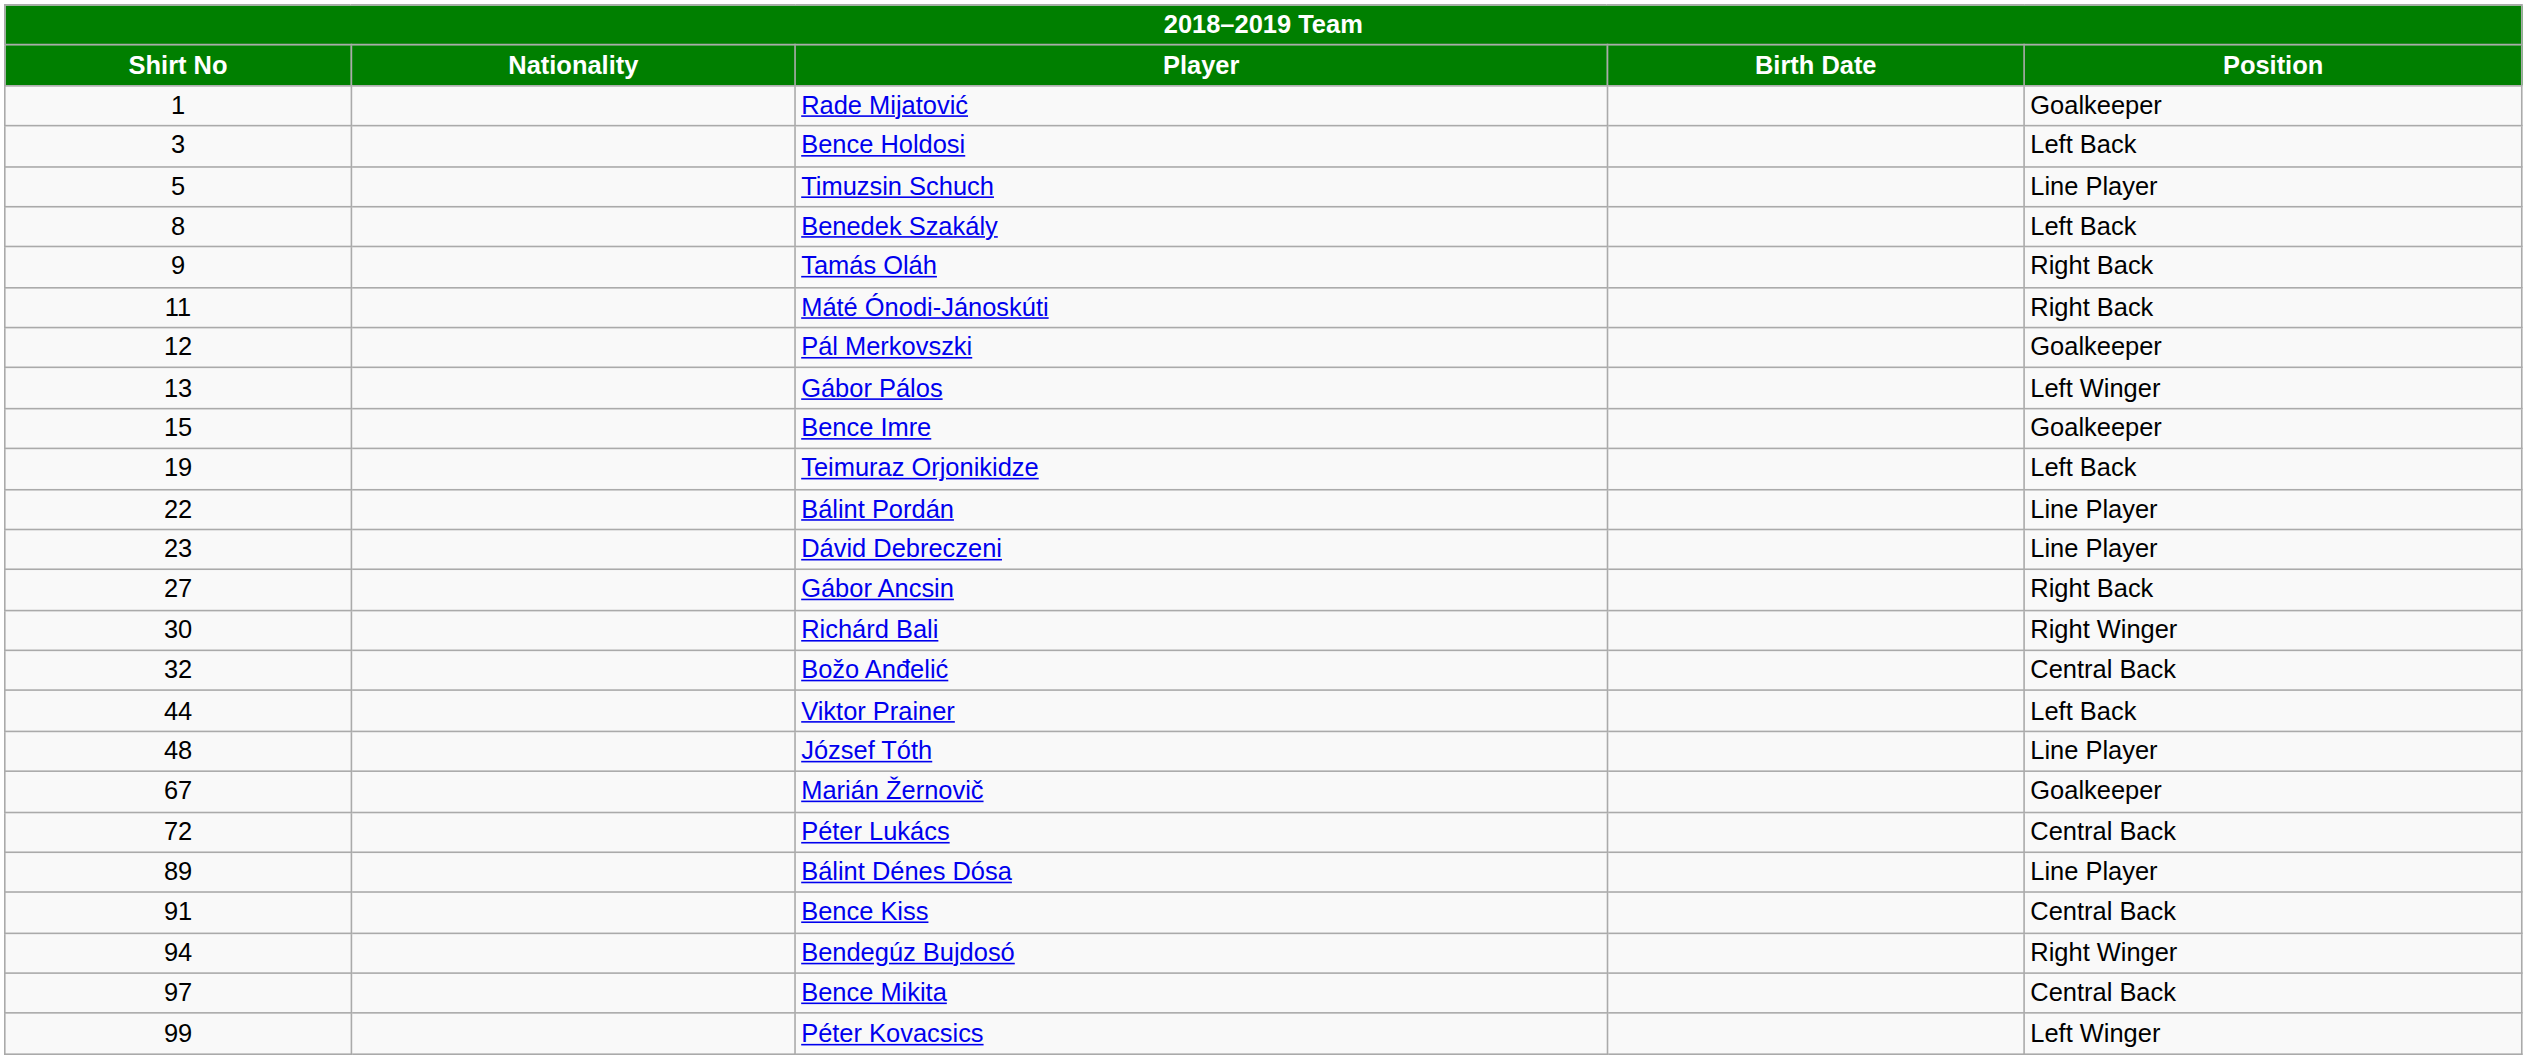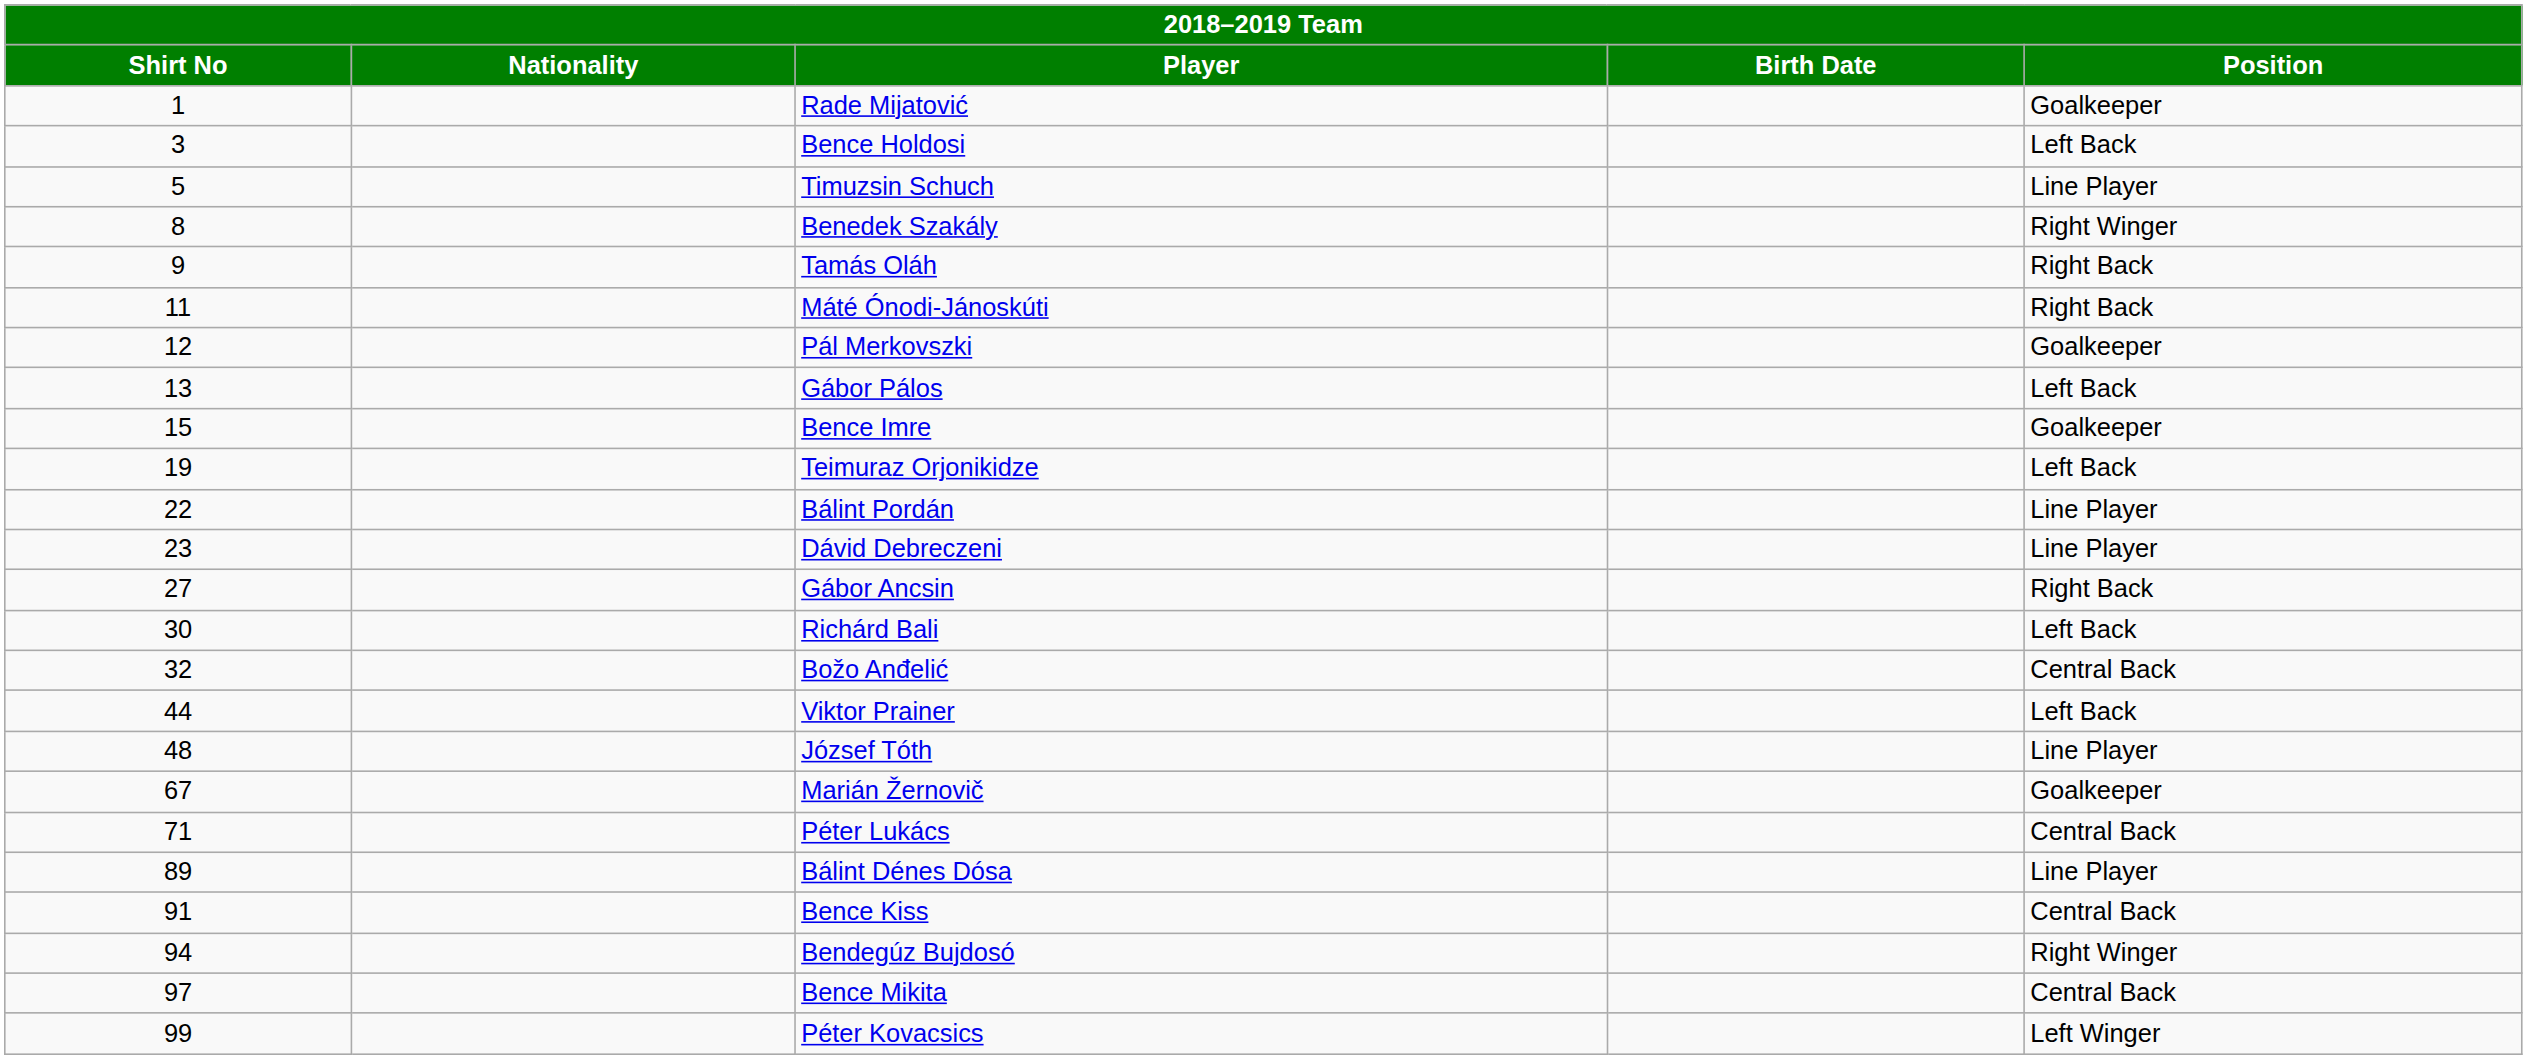Benedek Szakály | Position: Left Back -> Right Winger
Gábor Pálos | Position: Left Winger -> Left Back
Richárd Bali | Position: Right Winger -> Left Back
Péter Lukács | Shirt No: 72 -> 71
